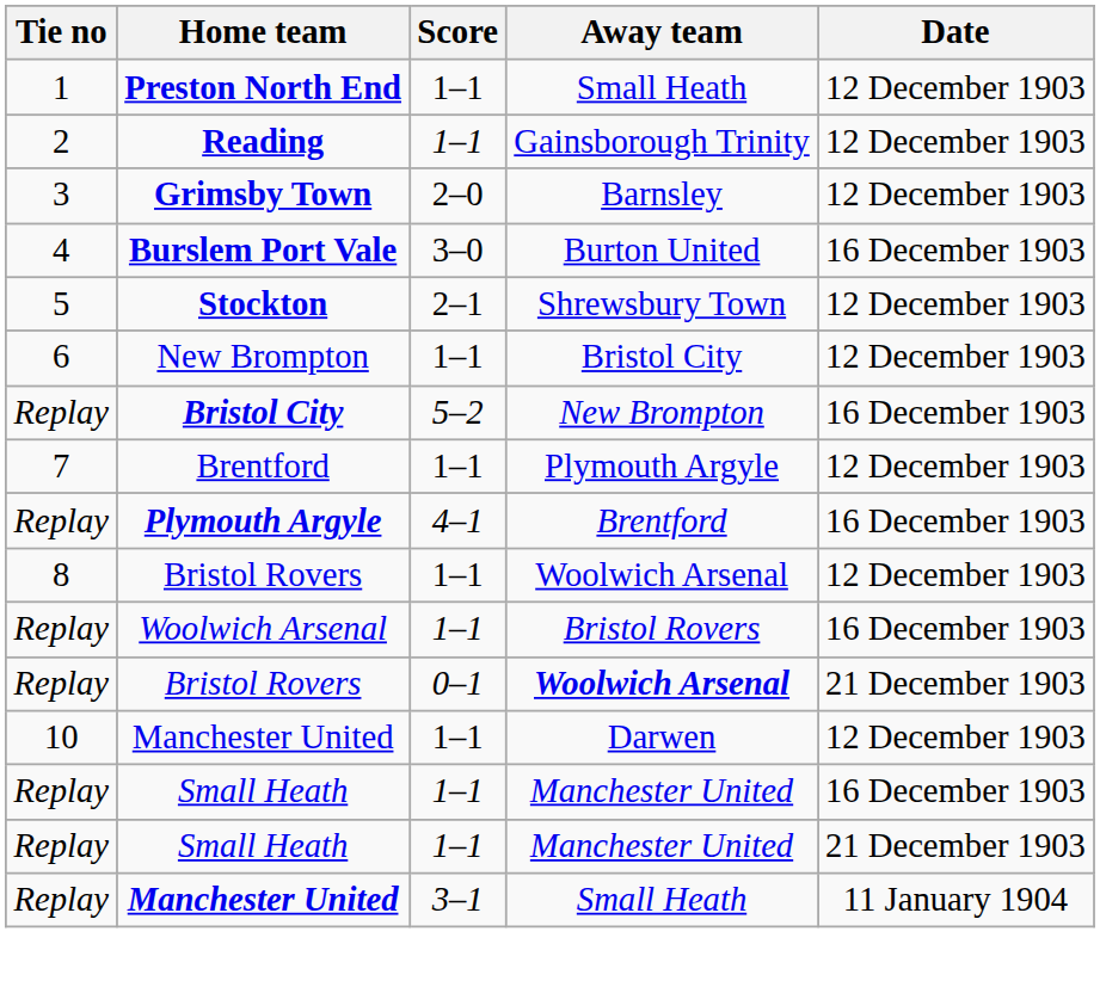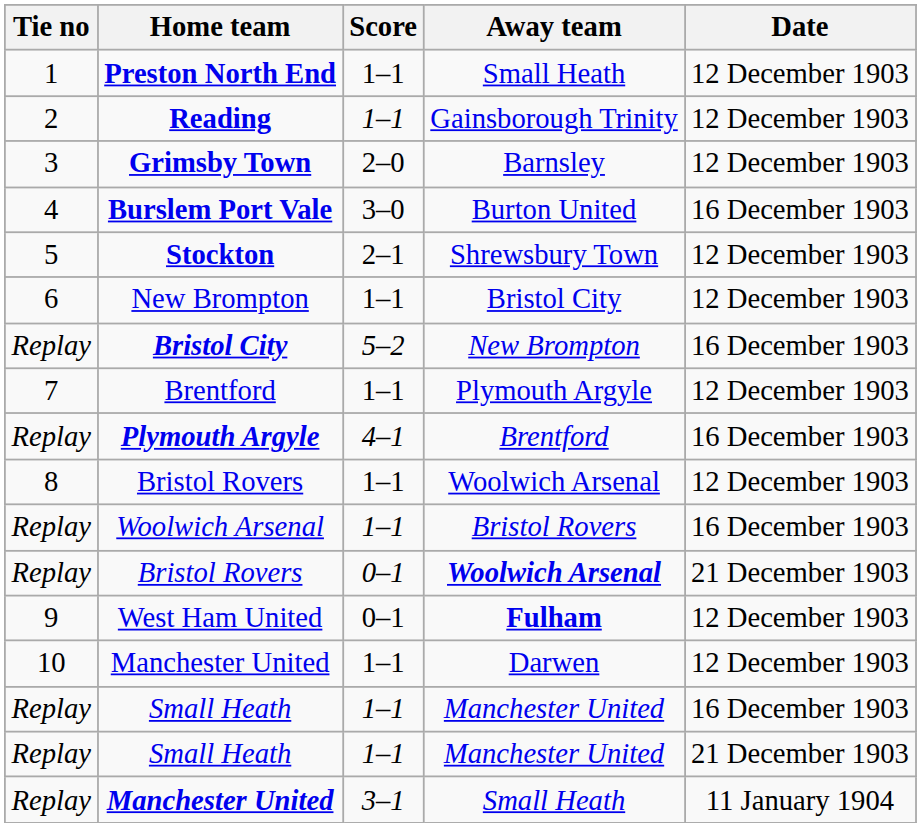+ row: 9 | West Ham United | 0–1 | Fulham | 12 December 1903
